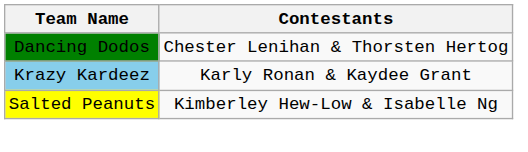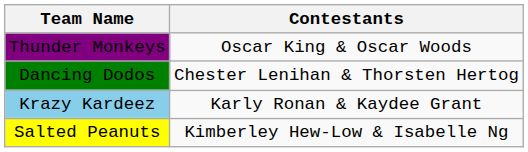+ row: Thunder Monkeys | Oscar King & Oscar Woods
